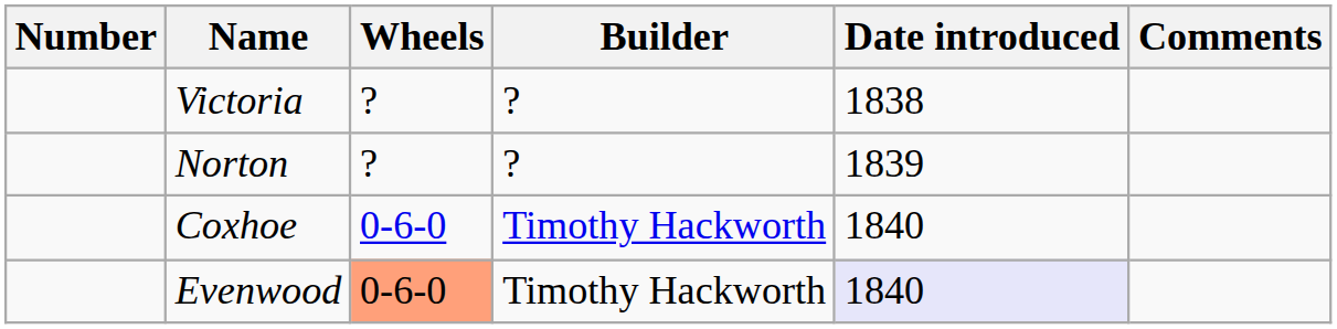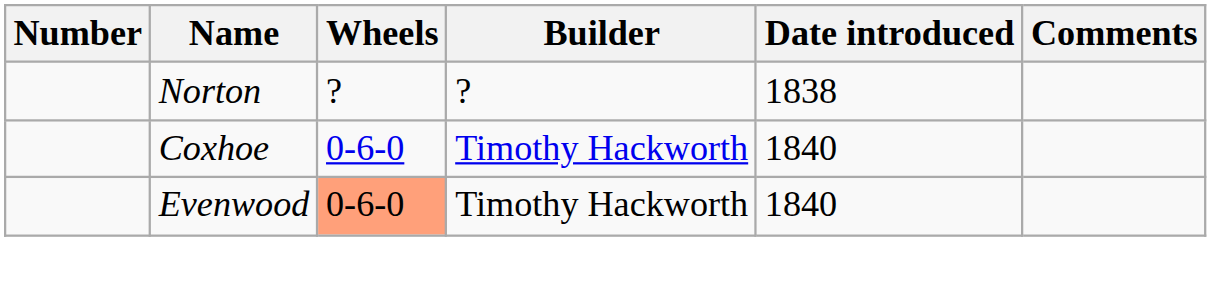- row: Victoria | ? | ? | 1838
Norton | Date introduced: 1839 -> 1838
Evenwood | Date introduced: lavender background -> no background
